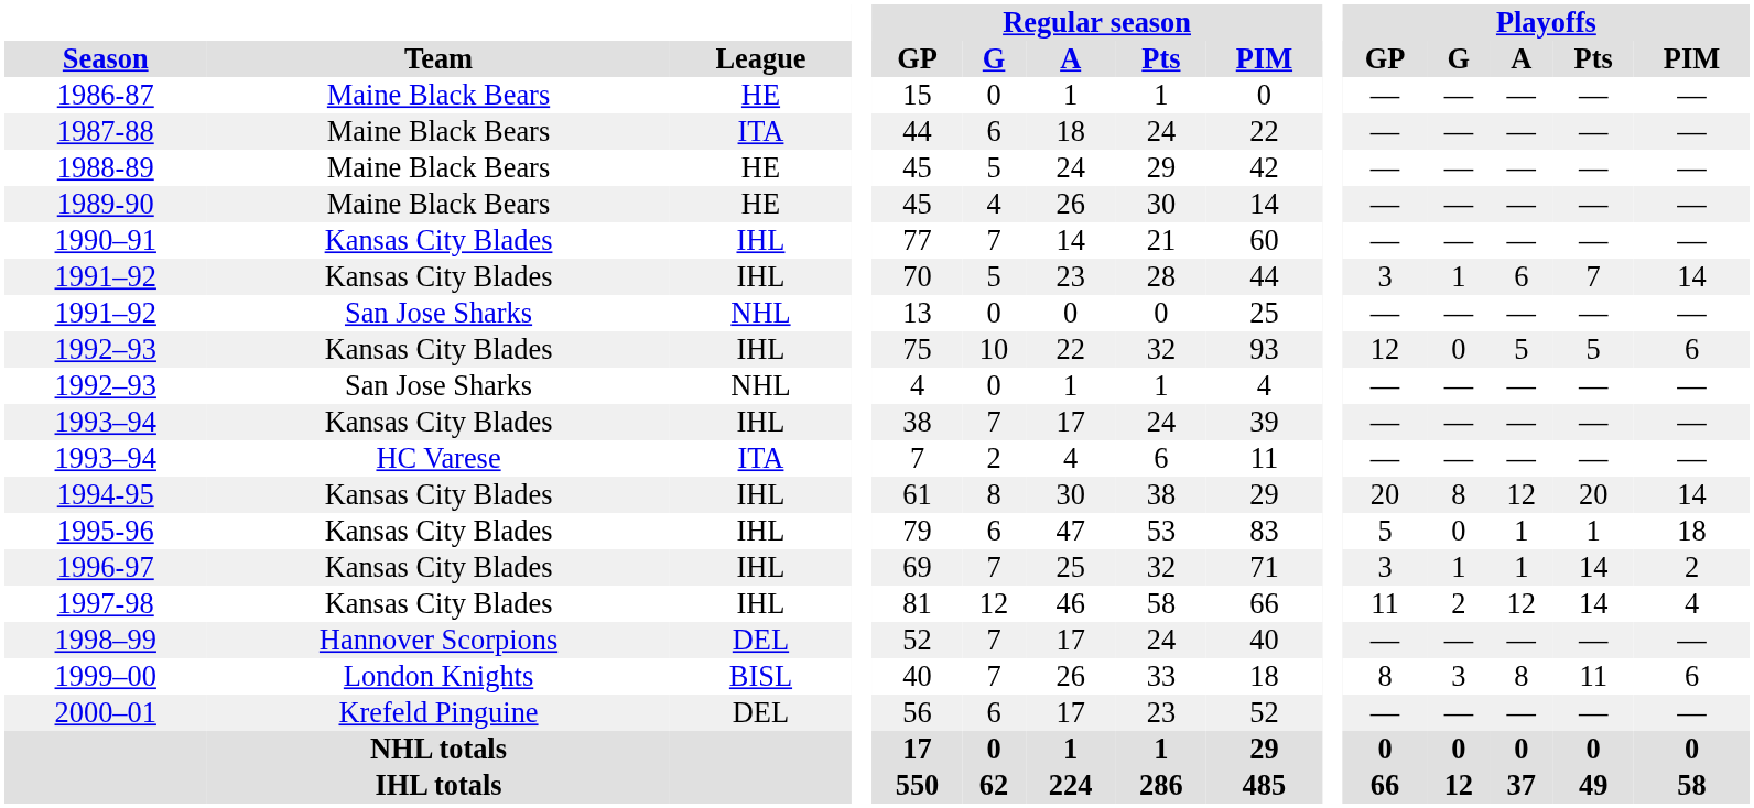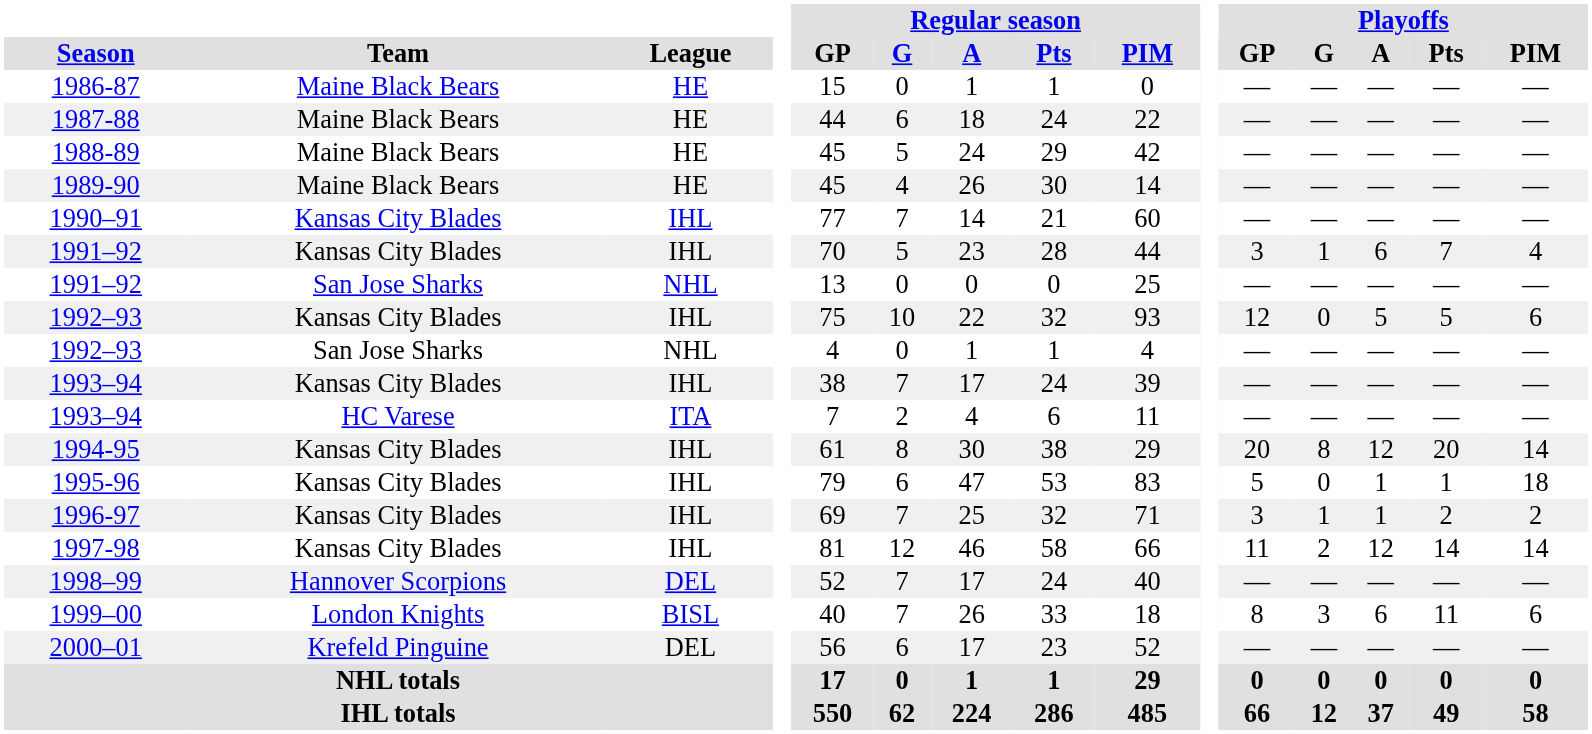1987-88 | League: ITA -> HE
1991–92 / Kansas City Blades | Playoffs / PIM: 14 -> 4
1996-97 | Playoffs / Pts: 14 -> 2
1997-98 | Playoffs / PIM: 4 -> 14
1999–00 | Playoffs / A: 8 -> 6
